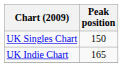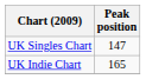UK Singles Chart | Peak position: 150 -> 147
